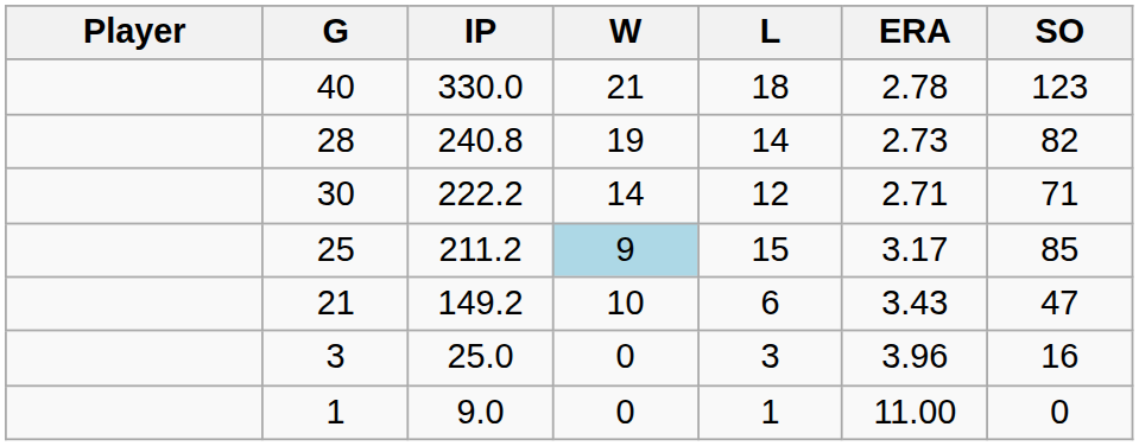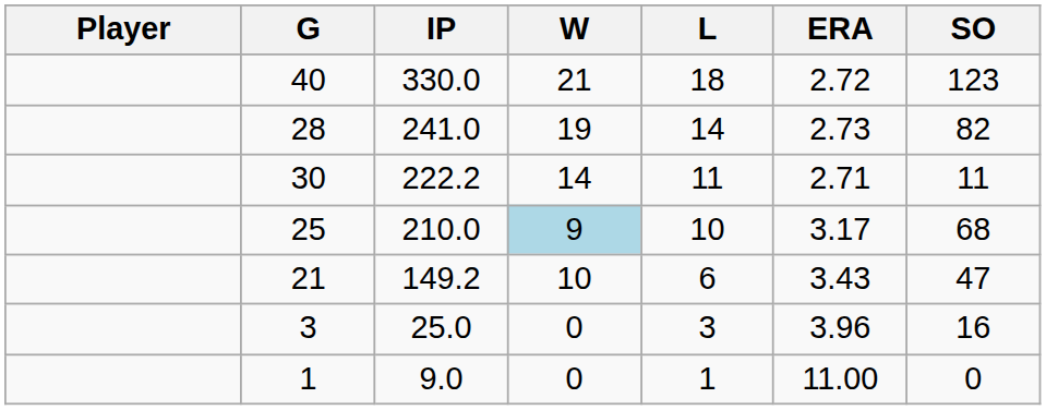40 | ERA: 2.78 -> 2.72
28 | IP: 240.8 -> 241.0
30 | L: 12 -> 11
30 | SO: 71 -> 11
25 | IP: 211.2 -> 210.0
25 | L: 15 -> 10
25 | SO: 85 -> 68
